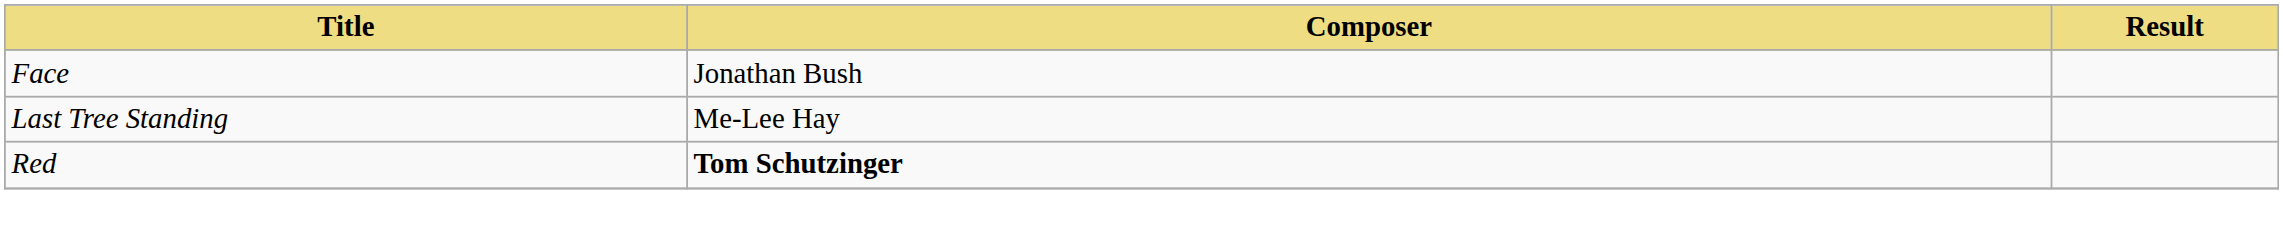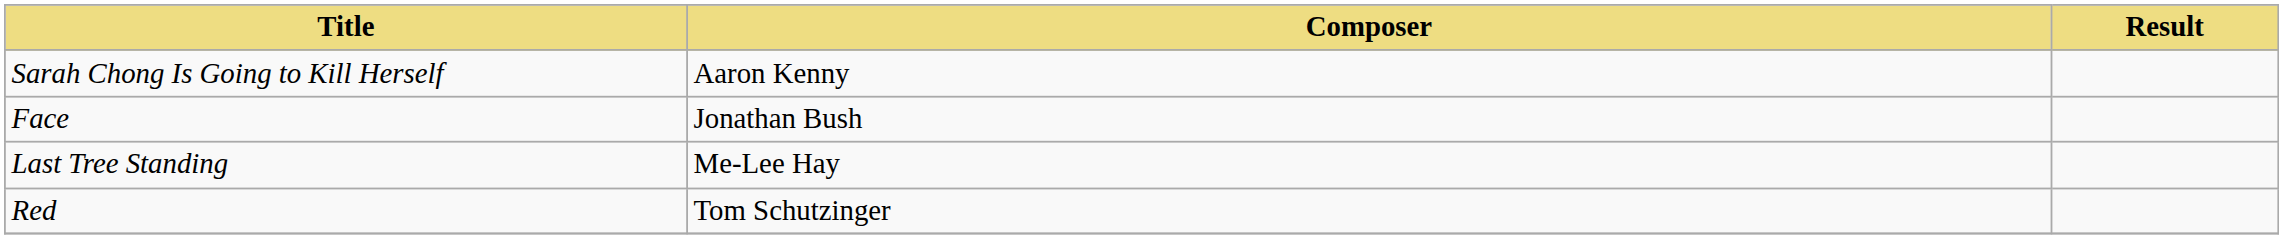+ row: Sarah Chong Is Going to Kill Herself | Aaron Kenny
Red | Composer: bold -> normal
